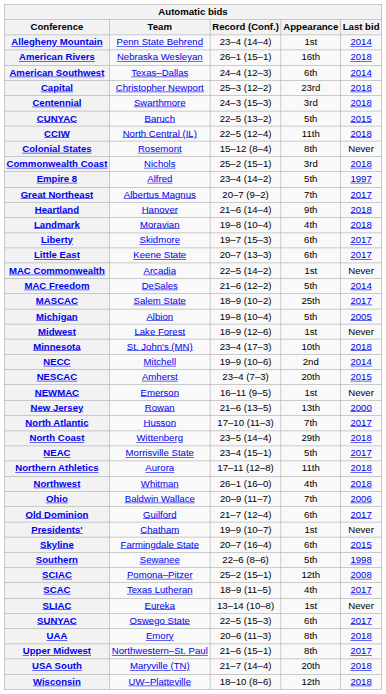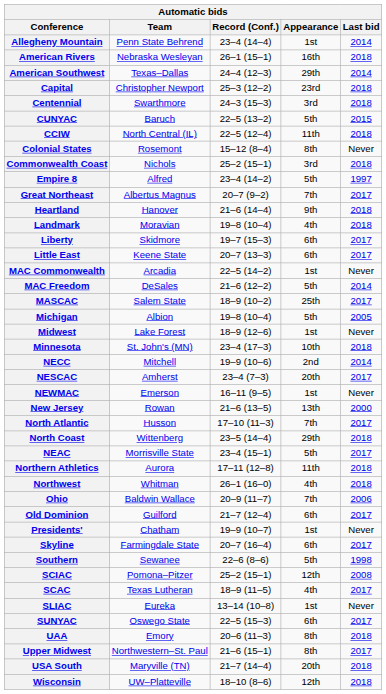American Southwest | Appearance: 6th -> 29th
NESCAC | Last bid: 2015 -> 2017
Skyline | Last bid: 2015 -> 2017
